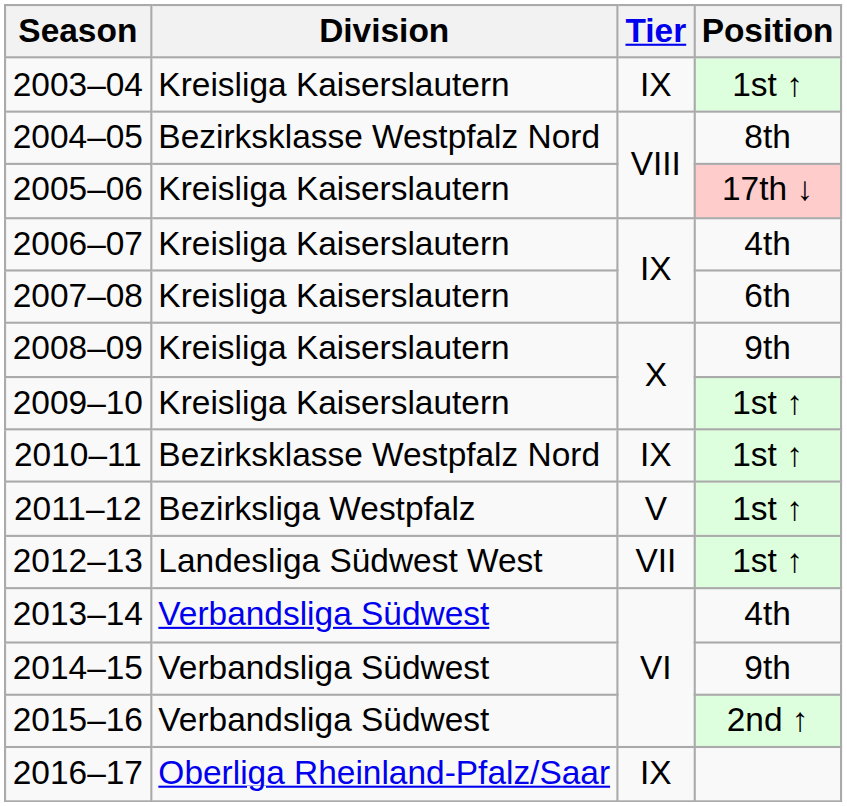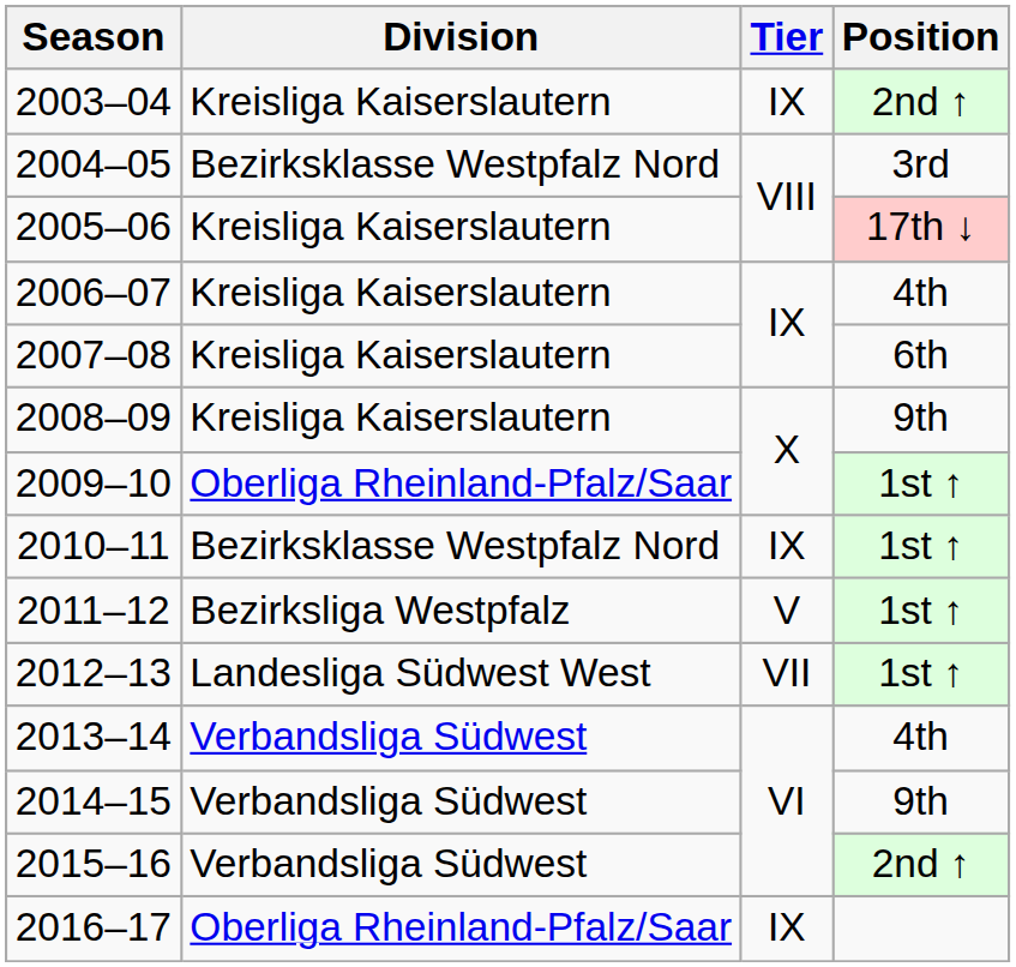2003–04 | Position: 1st ↑ -> 2nd ↑
2004–05 | Position: 8th -> 3rd
2009–10 | Division: Kreisliga Kaiserslautern -> Oberliga Rheinland-Pfalz/Saar
